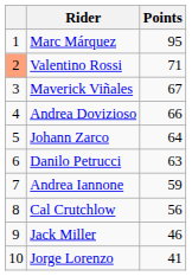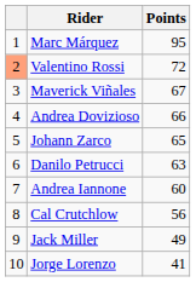Valentino Rossi | Points: 71 -> 72
Johann Zarco | Points: 64 -> 65
Andrea Iannone | Points: 59 -> 60
Jack Miller | Points: 46 -> 49
